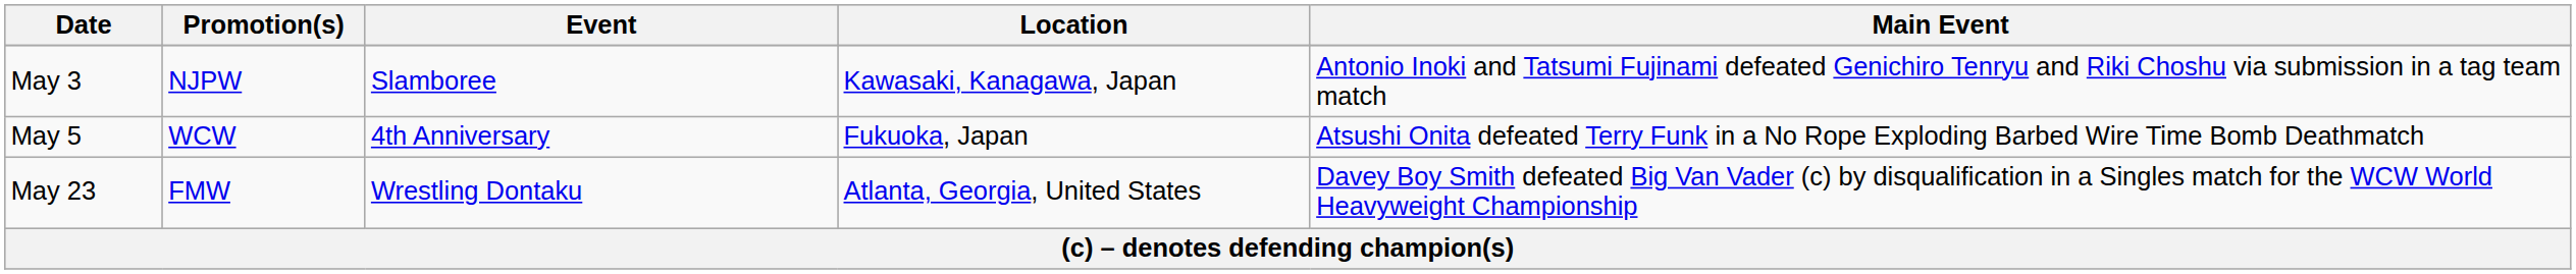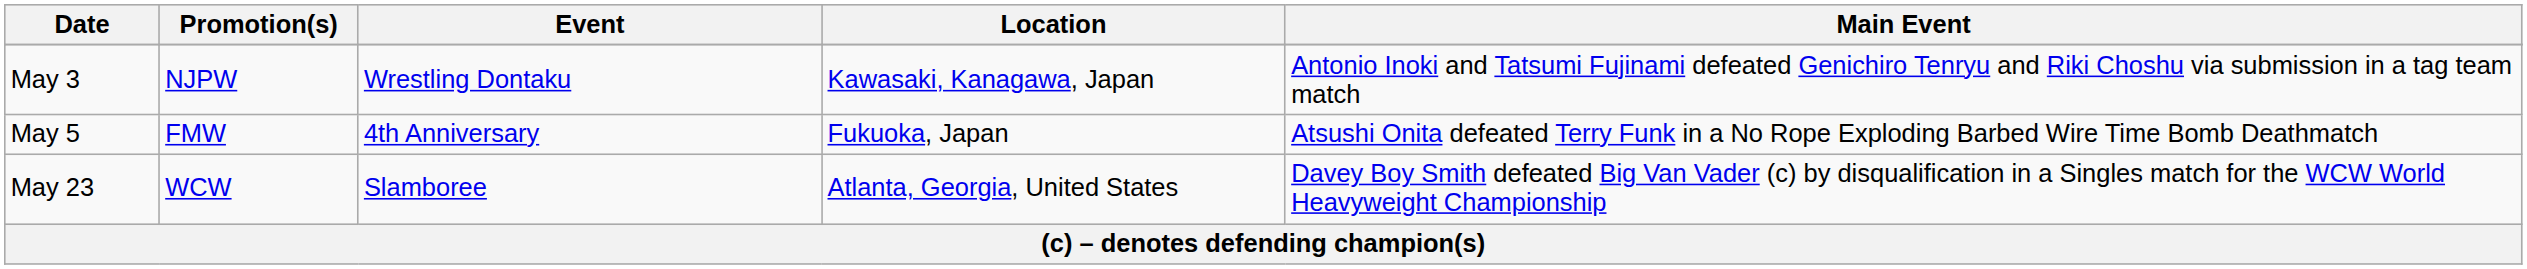May 3 | Event: Slamboree -> Wrestling Dontaku
May 5 | Promotion(s): WCW -> FMW
May 23 | Promotion(s): FMW -> WCW
May 23 | Event: Wrestling Dontaku -> Slamboree
